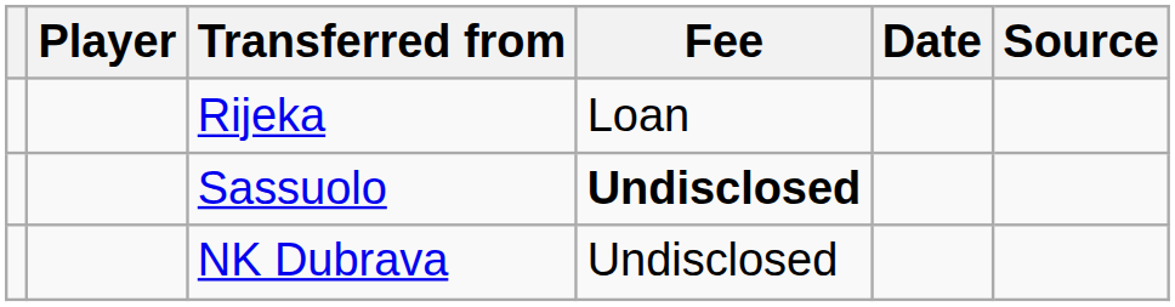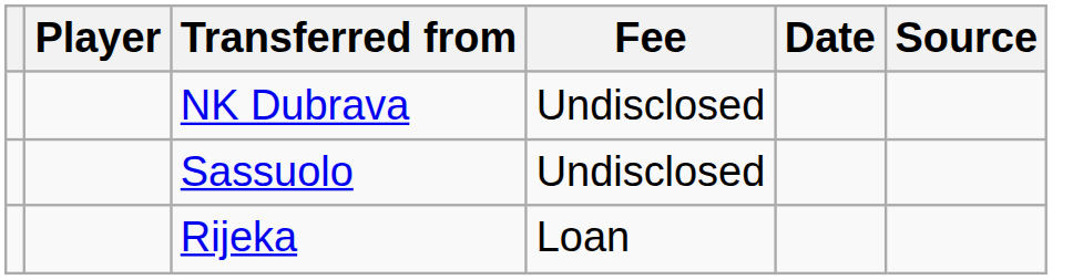rows swapped: NK Dubrava <-> Rijeka
Sassuolo | Fee: bold -> normal
